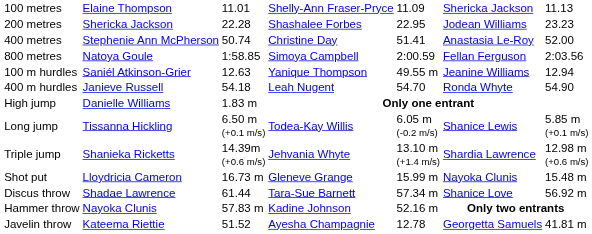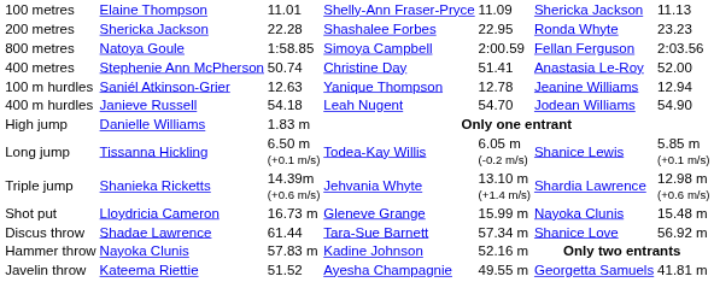200 metres | column 6: Jodean Williams -> Ronda Whyte
rows swapped: 400 metres <-> 800 metres
100 m hurdles | column 5: 49.55 m -> 12.78
400 m hurdles | column 6: Ronda Whyte -> Jodean Williams
Javelin throw | column 5: 12.78 -> 49.55 m
